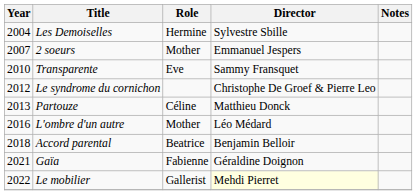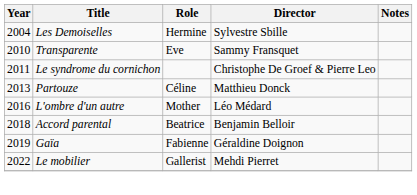- row: 2007 | 2 soeurs | Mother | Emmanuel Jespers
Le syndrome du cornichon | Year: 2012 -> 2011
Gaïa | Year: 2021 -> 2019
Le mobilier | Director: lightyellow background -> no background
